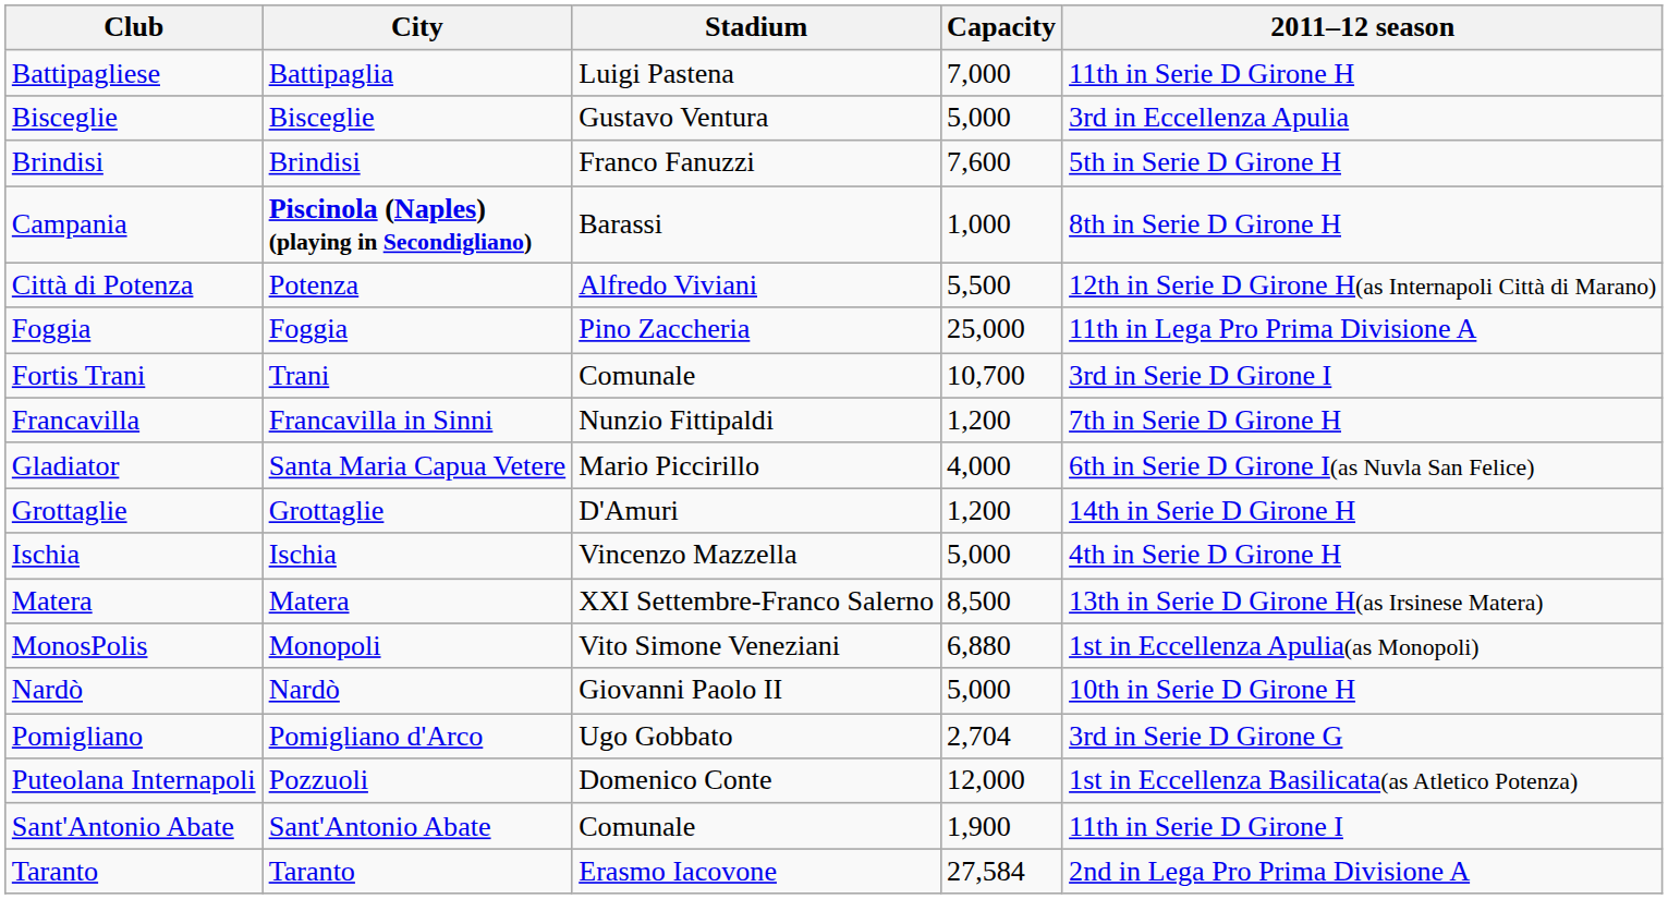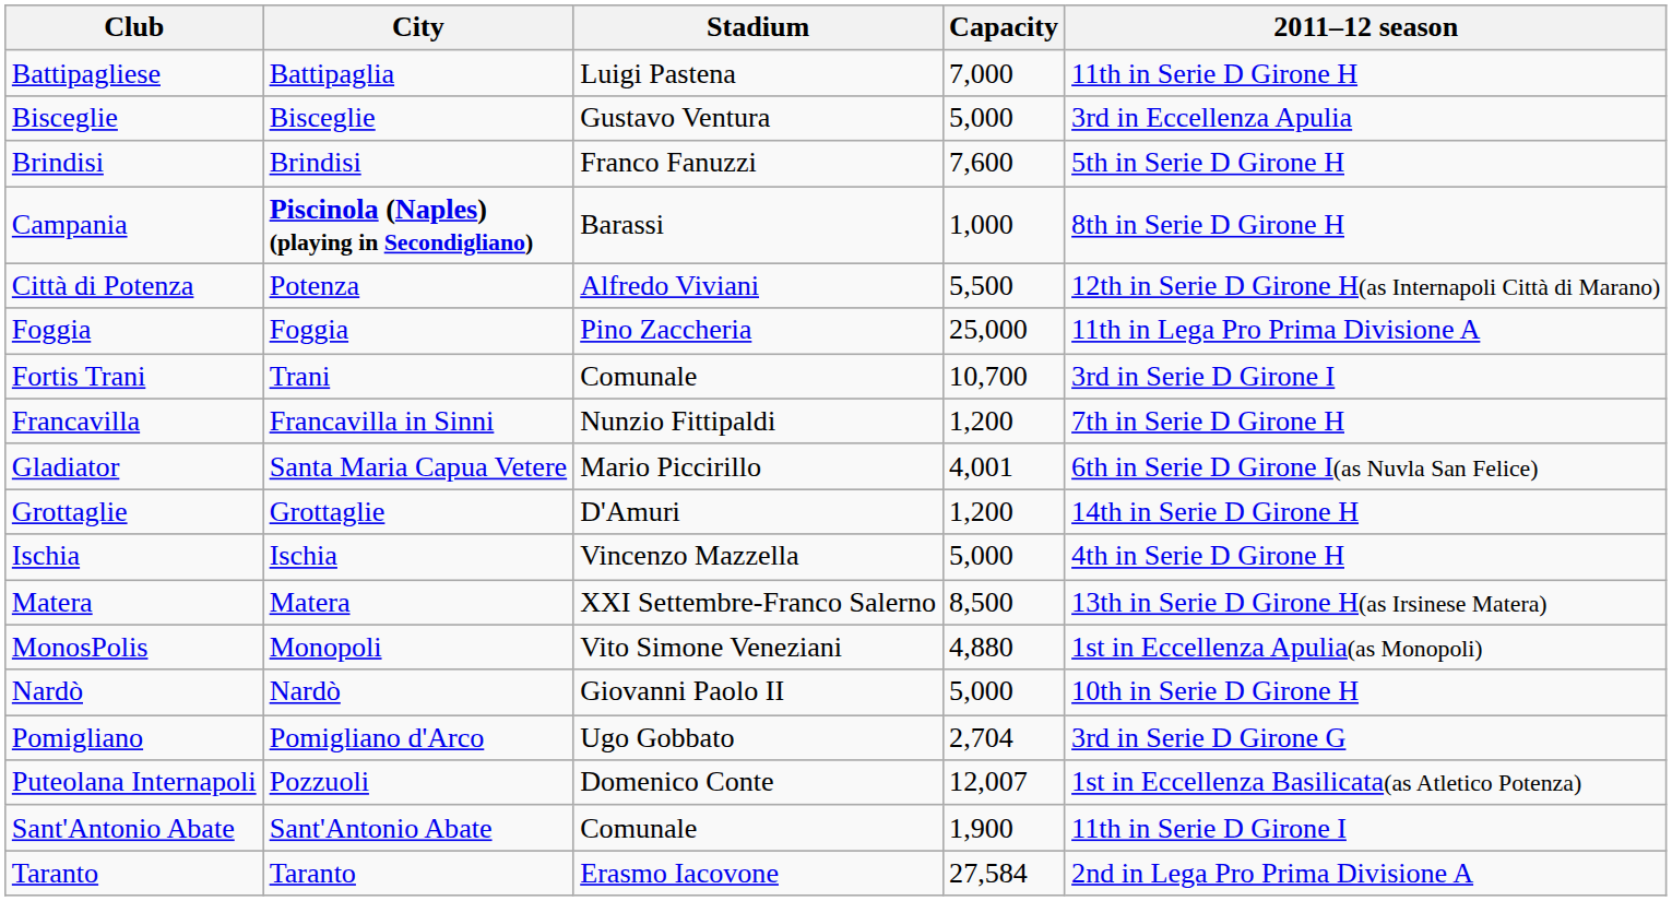Gladiator | Capacity: 4,000 -> 4,001
MonosPolis | Capacity: 6,880 -> 4,880
Puteolana Internapoli | Capacity: 12,000 -> 12,007
